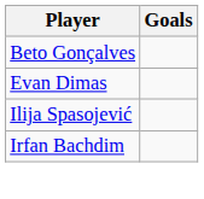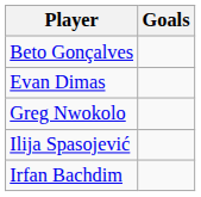+ row: Greg Nwokolo
